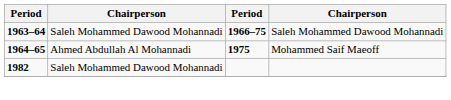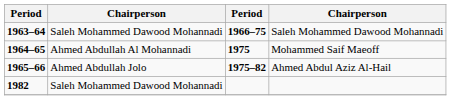+ row: 1965–66 | Ahmed Abdullah Jolo | 1975–82 | Ahmed Abdul Aziz Al-Hail
